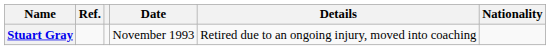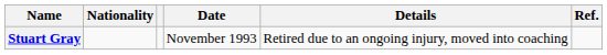columns swapped: Nationality <-> Ref.
